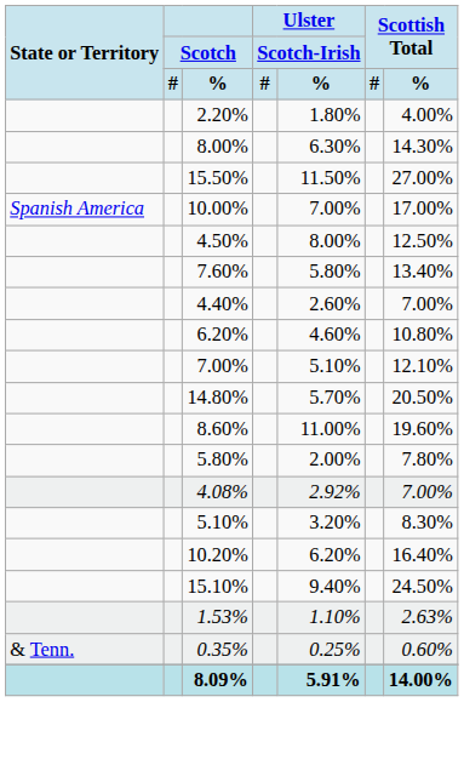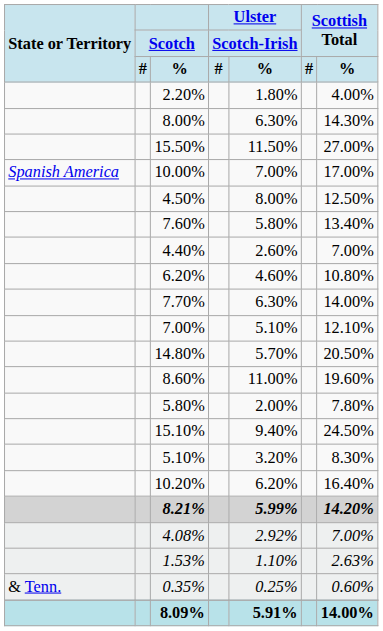+ row: 7.70% | 6.30% | 14.00%
rows swapped: 15.10% <-> 4.08%
+ row: 8.21% | 5.99% | 14.20%
